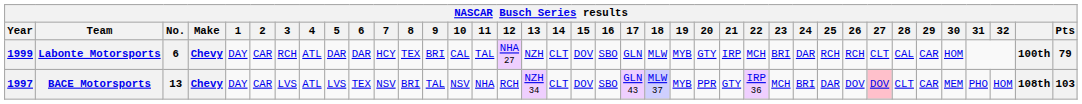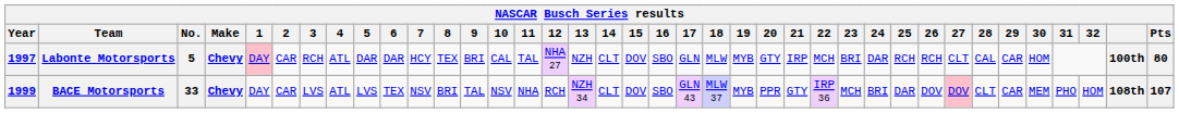Labonte Motorsports | Year: 1999 -> 1997
Labonte Motorsports | No.: 6 -> 5
Labonte Motorsports | 1: no background -> pink background
Labonte Motorsports | Pts: 79 -> 80
BACE Motorsports | Year: 1997 -> 1999
BACE Motorsports | No.: 13 -> 33
BACE Motorsports | Pts: 103 -> 107
